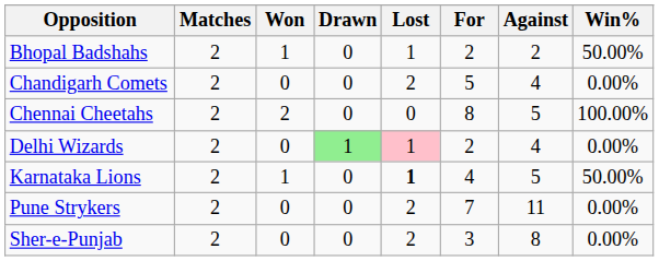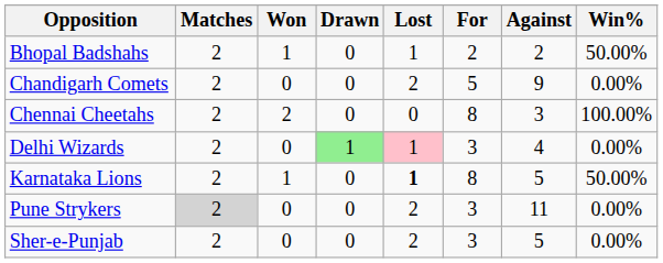Chandigarh Comets | Against: 4 -> 9
Chennai Cheetahs | Against: 5 -> 3
Delhi Wizards | For: 2 -> 3
Karnataka Lions | For: 4 -> 8
Pune Strykers | Matches: no background -> lightgrey background
Pune Strykers | For: 7 -> 3
Sher-e-Punjab | Against: 8 -> 5
